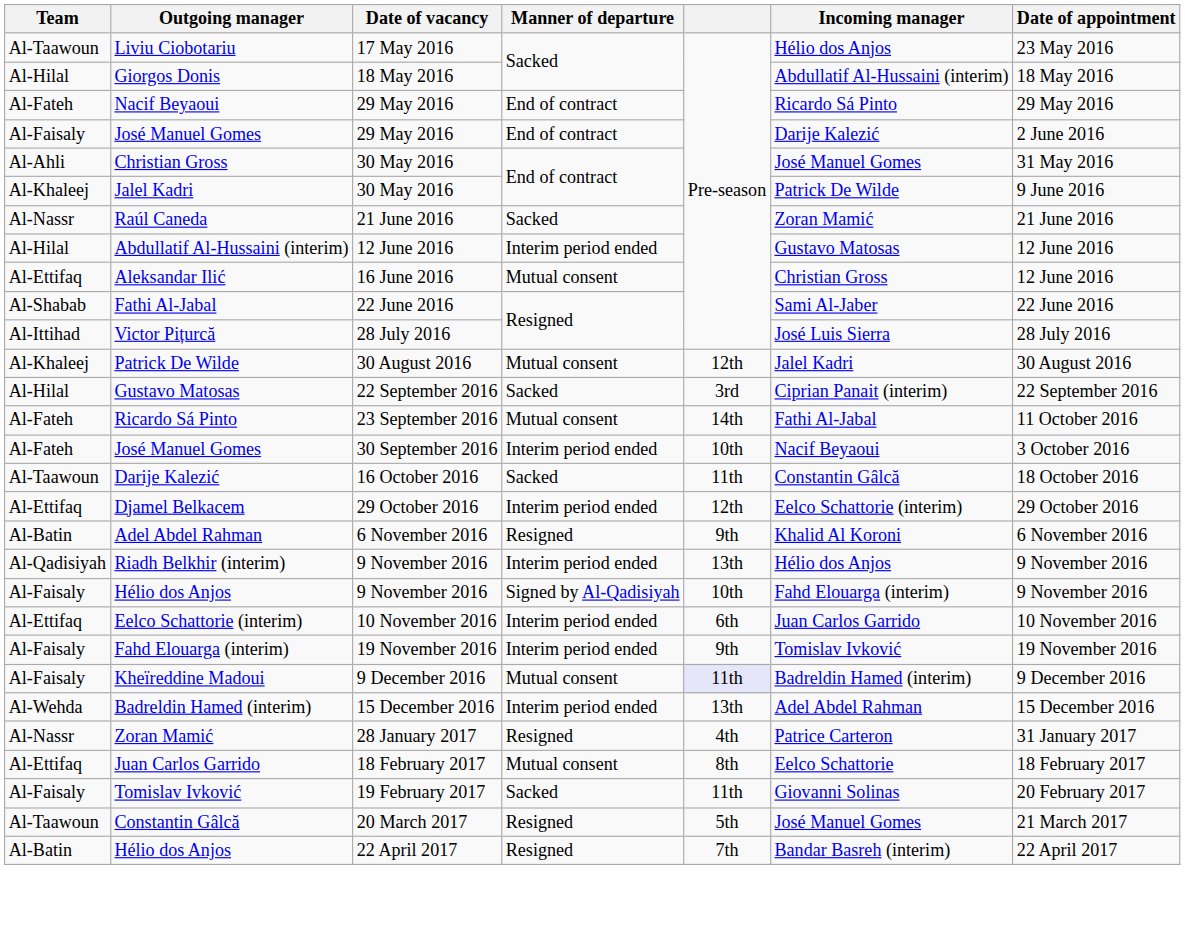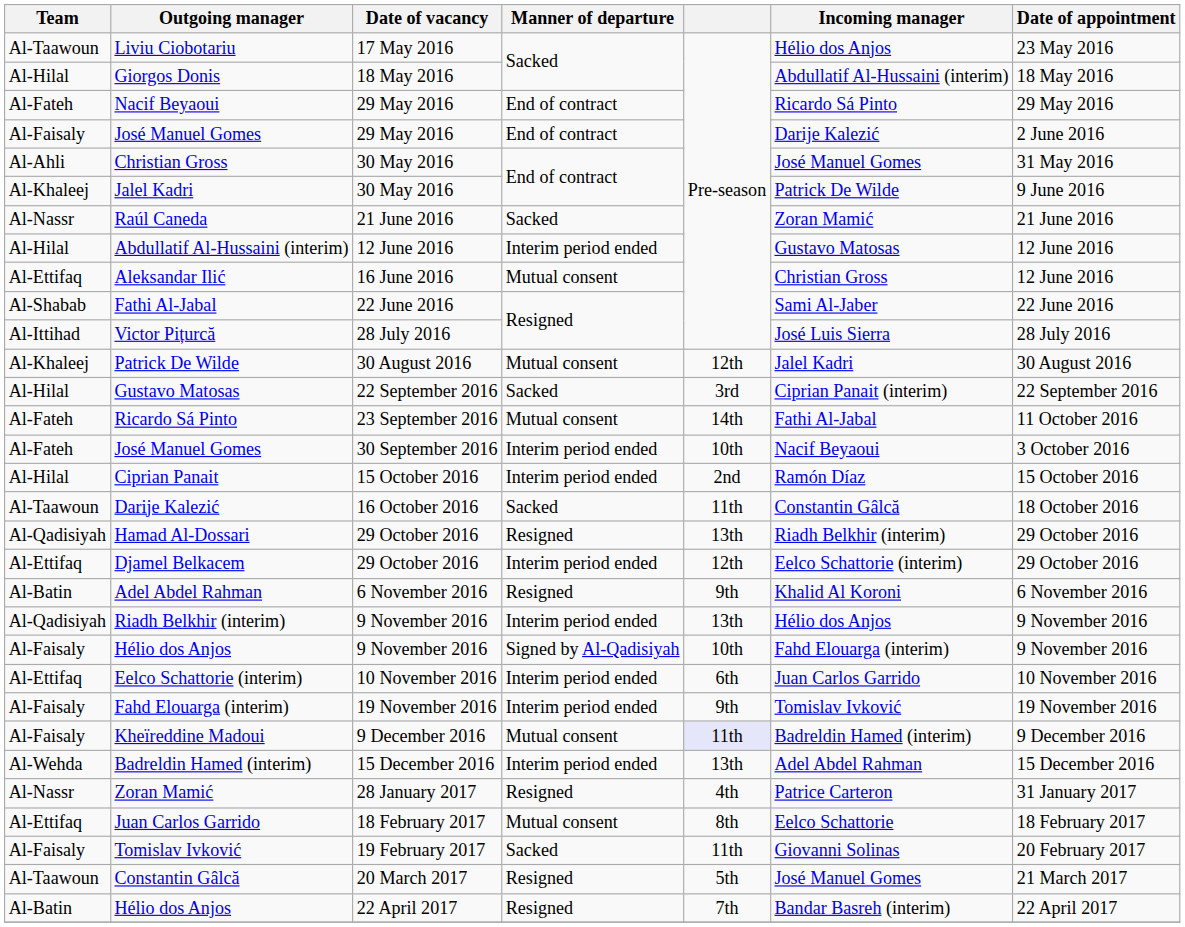+ row: Al-Hilal | Ciprian Panait | 15 October 2016 | Interim period ended | 2nd | Ramón Díaz | 15 October 2016
+ row: Al-Qadisiyah | Hamad Al-Dossari | 29 October 2016 | Resigned | 13th | Riadh Belkhir (interim) | 29 October 2016
